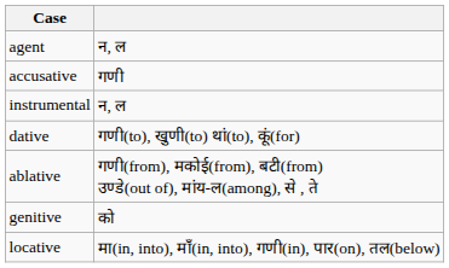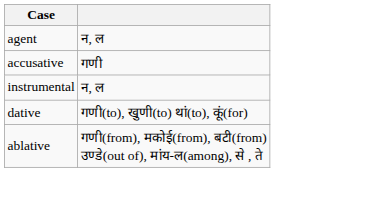- row: genitive | को
- row: locative | मा(in, into), माँ(in, into), गणी(in), पार(on), तल(below)
